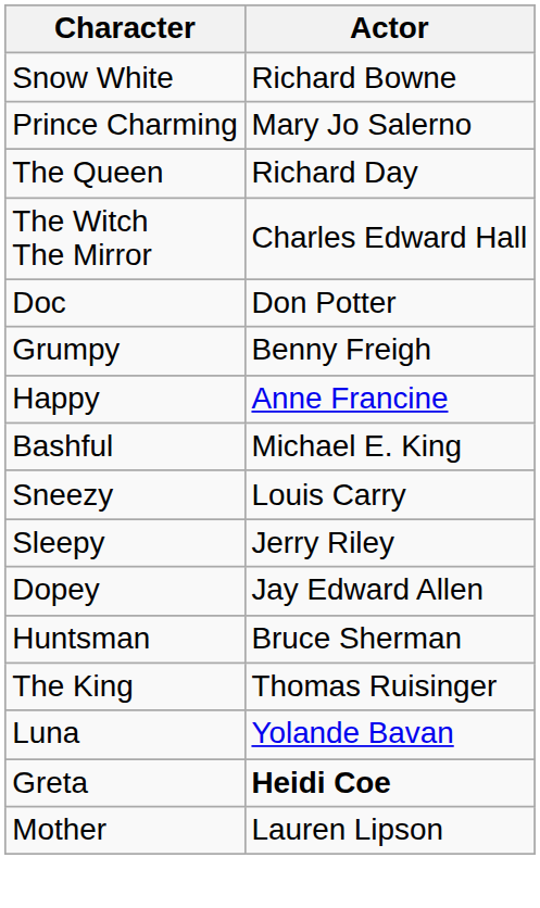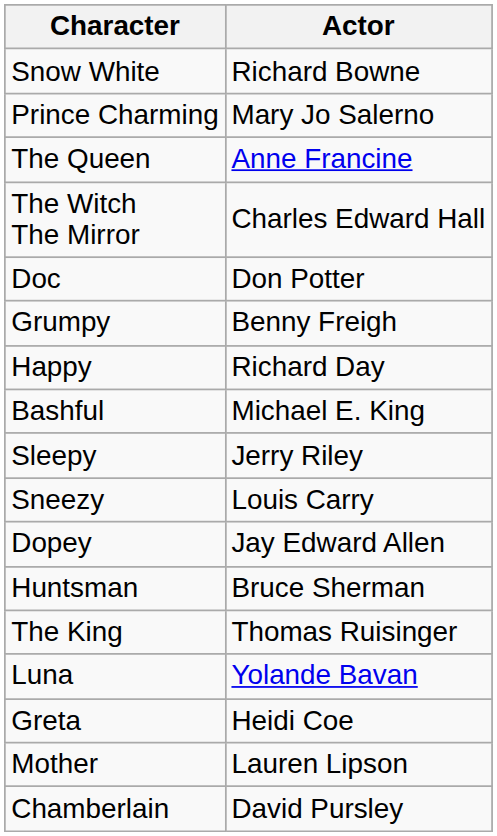The Queen | Actor: Richard Day -> Anne Francine
Happy | Actor: Anne Francine -> Richard Day
rows swapped: Sneezy <-> Sleepy
Greta | Actor: bold -> normal
+ row: Chamberlain | David Pursley
